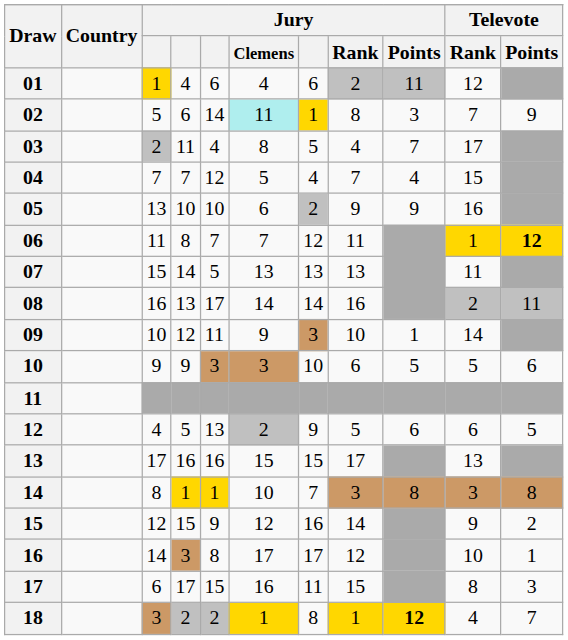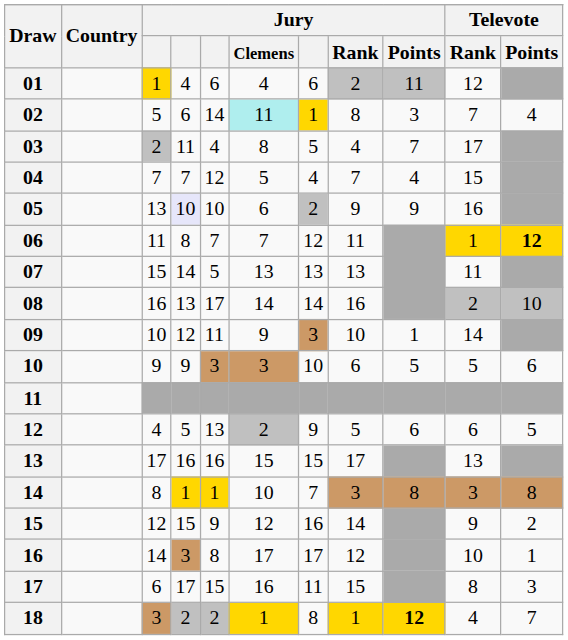02 | Televote / Points: 9 -> 4
05 | column 4: no background -> lavender background
08 | Televote / Points: 11 -> 10
